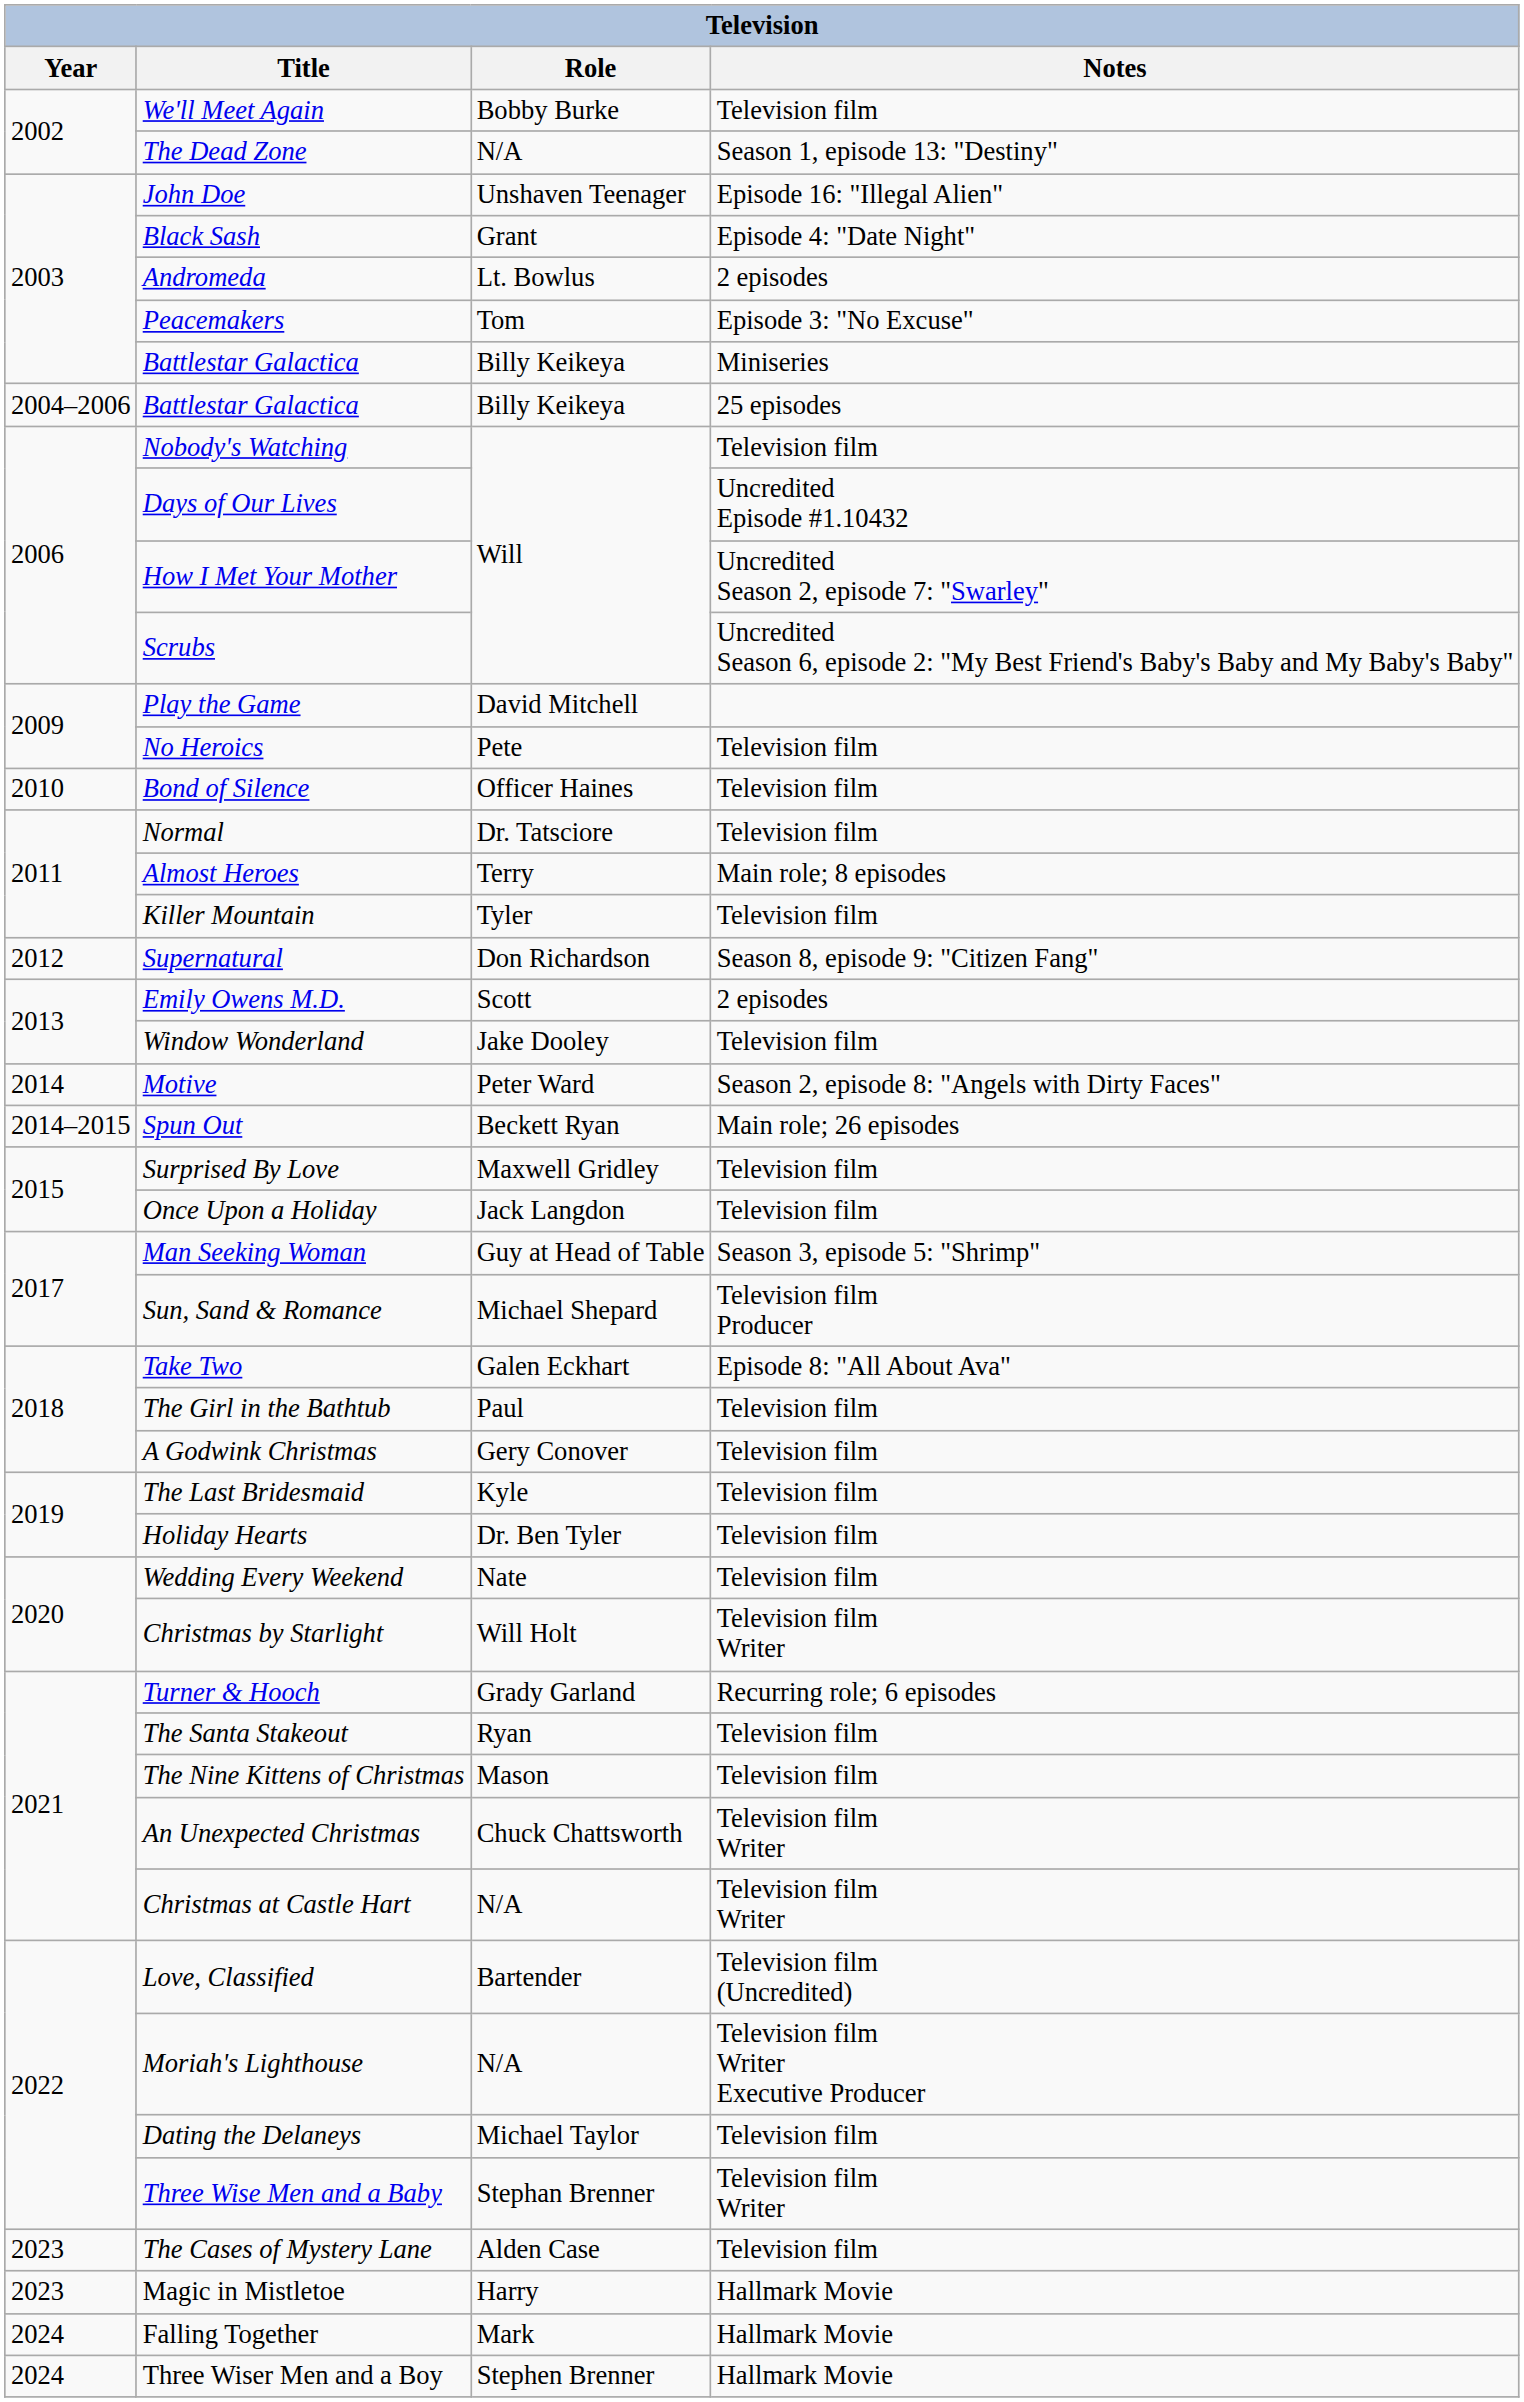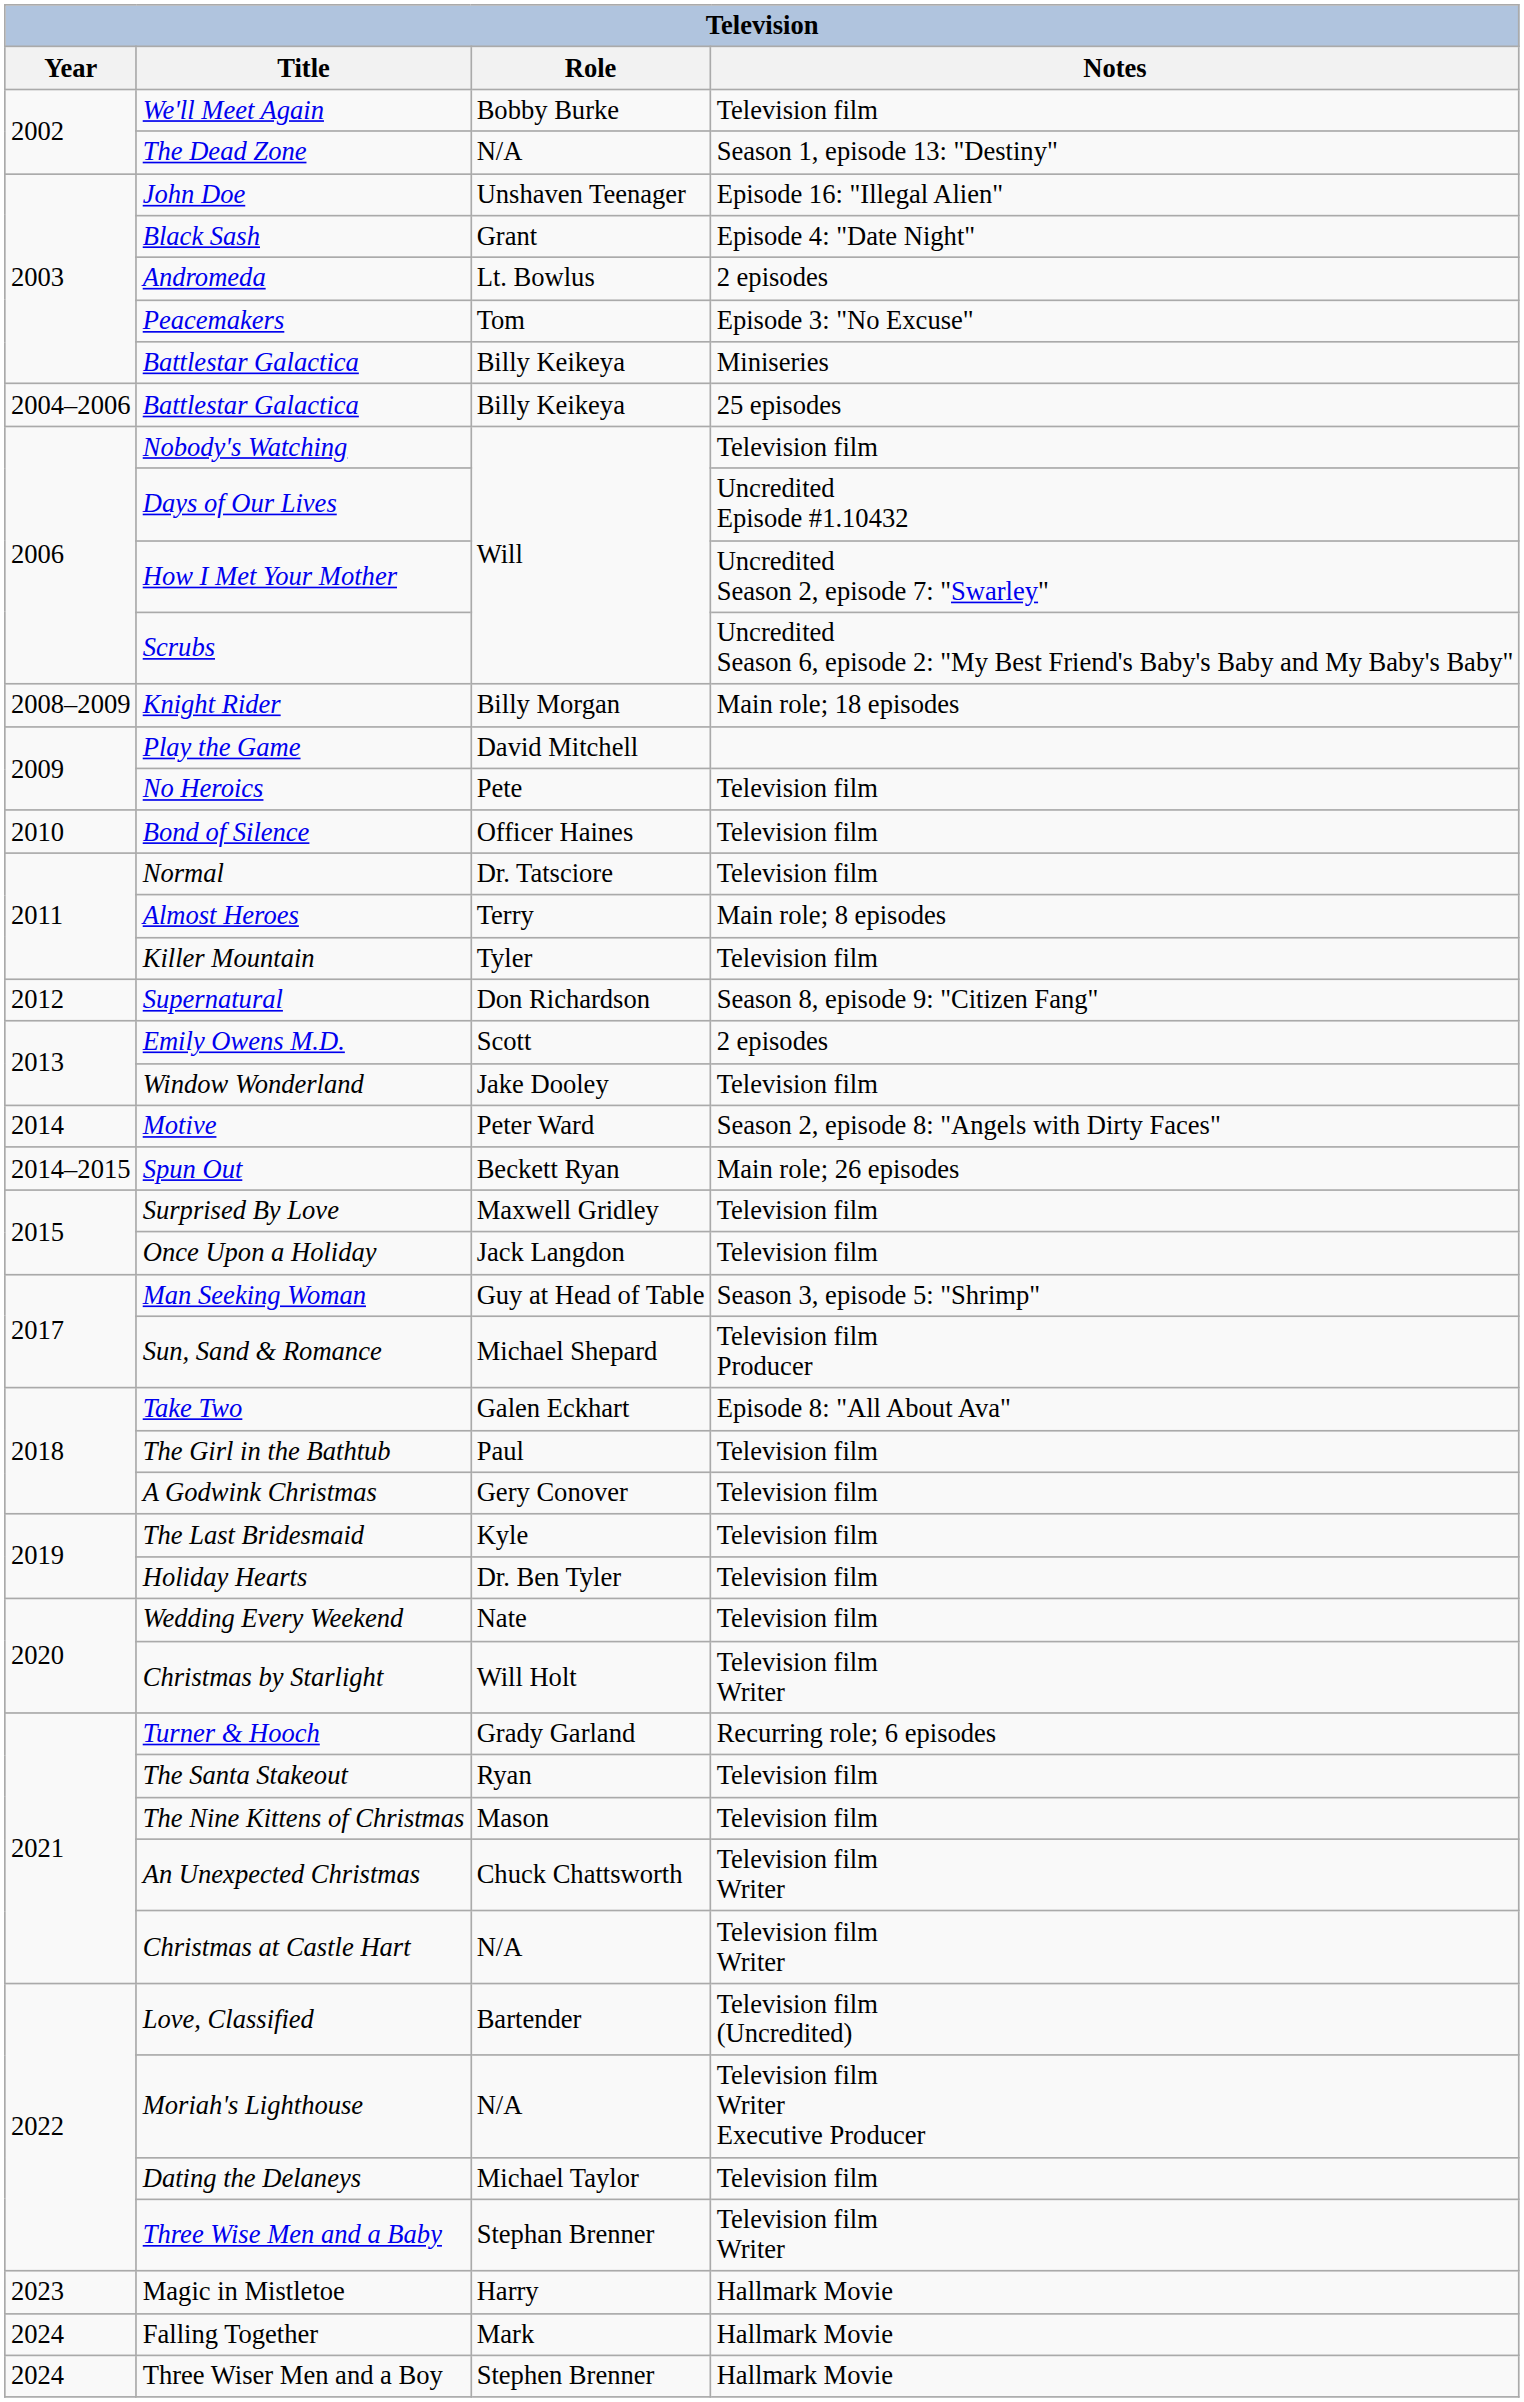+ row: 2008–2009 | Knight Rider | Billy Morgan | Main role; 18 episodes
- row: 2023 | The Cases of Mystery Lane | Alden Case | Television film
